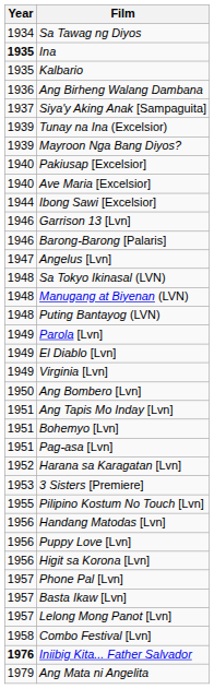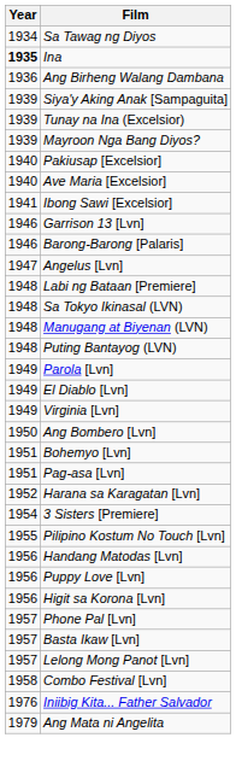- row: 1935 | Kalbario
Siya'y Aking Anak [Sampaguita] | Year: 1937 -> 1939
Ibong Sawi [Excelsior] | Year: 1944 -> 1941
+ row: 1948 | Labi ng Bataan [Premiere]
- row: 1951 | Ang Tapis Mo Inday [Lvn]
3 Sisters [Premiere] | Year: 1953 -> 1954
Iniibig Kita... Father Salvador | Year: bold -> normal
